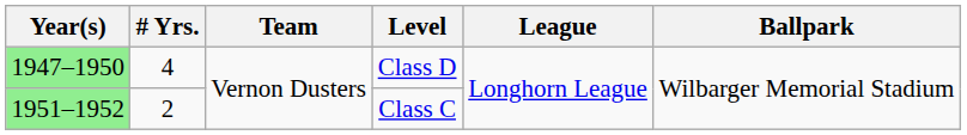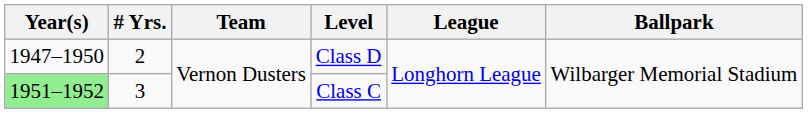Class D | Year(s): lightgreen background -> no background
Class D | # Yrs.: 4 -> 2
Class C | # Yrs.: 2 -> 3
